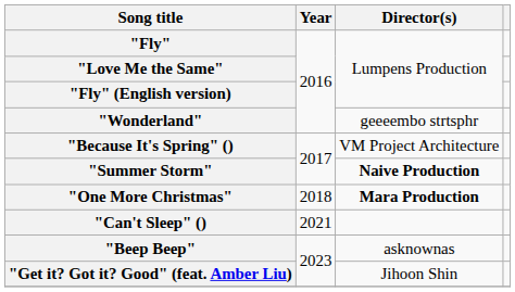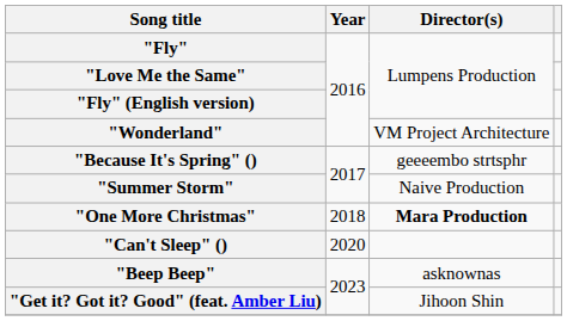"Wonderland" | Director(s): geeeembo strtsphr -> VM Project Architecture
"Because It's Spring" () | Director(s): VM Project Architecture -> geeeembo strtsphr
"Summer Storm" | Director(s): bold -> normal
"Can't Sleep" () | Year: 2021 -> 2020
